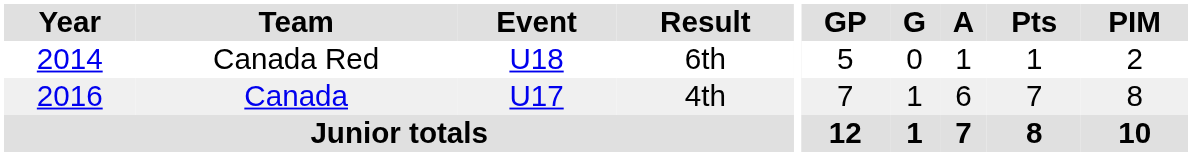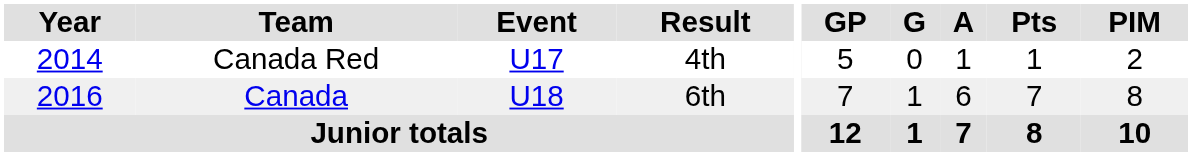Canada Red | Event: U18 -> U17
Canada Red | Result: 6th -> 4th
Canada | Event: U17 -> U18
Canada | Result: 4th -> 6th
